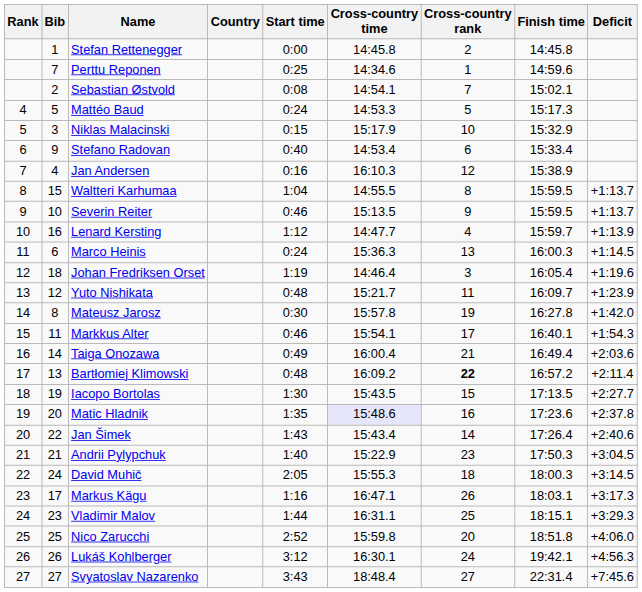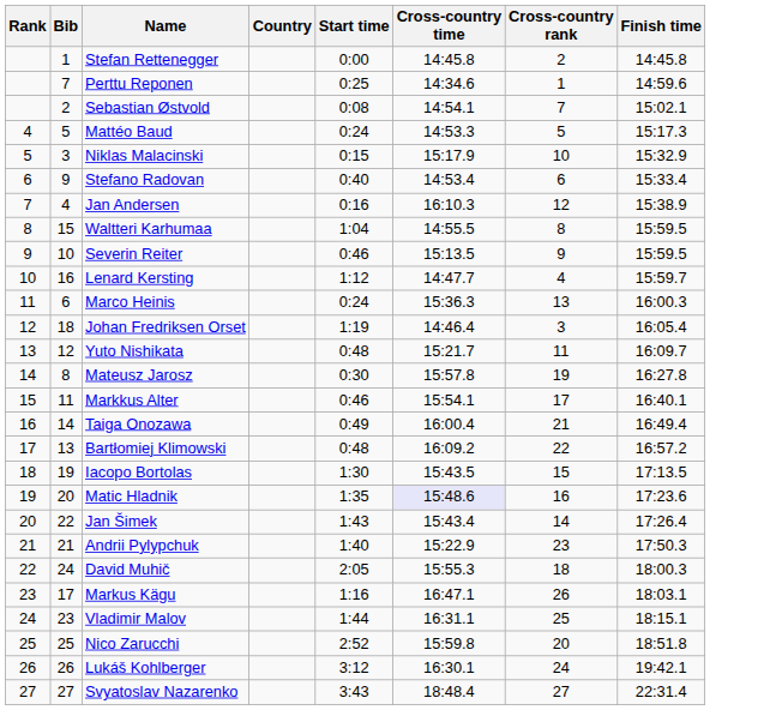- column: Deficit | +1:13.7 | +1:13.7 | +1:13.9 | +1:14.5 | +1:19.6 | +1:23.9 | +1:42.0 | +1:54.3 | +2:03.6 | +2:11.4 | +2:27.7 | +2:37.8 | +2:40.6 | +3:04.5 | +3:14.5 | +3:17.3 | +3:29.3 | +4:06.0 | +4:56.3 | +7:45.6
Bartłomiej Klimowski | Cross-country rank: bold -> normal
